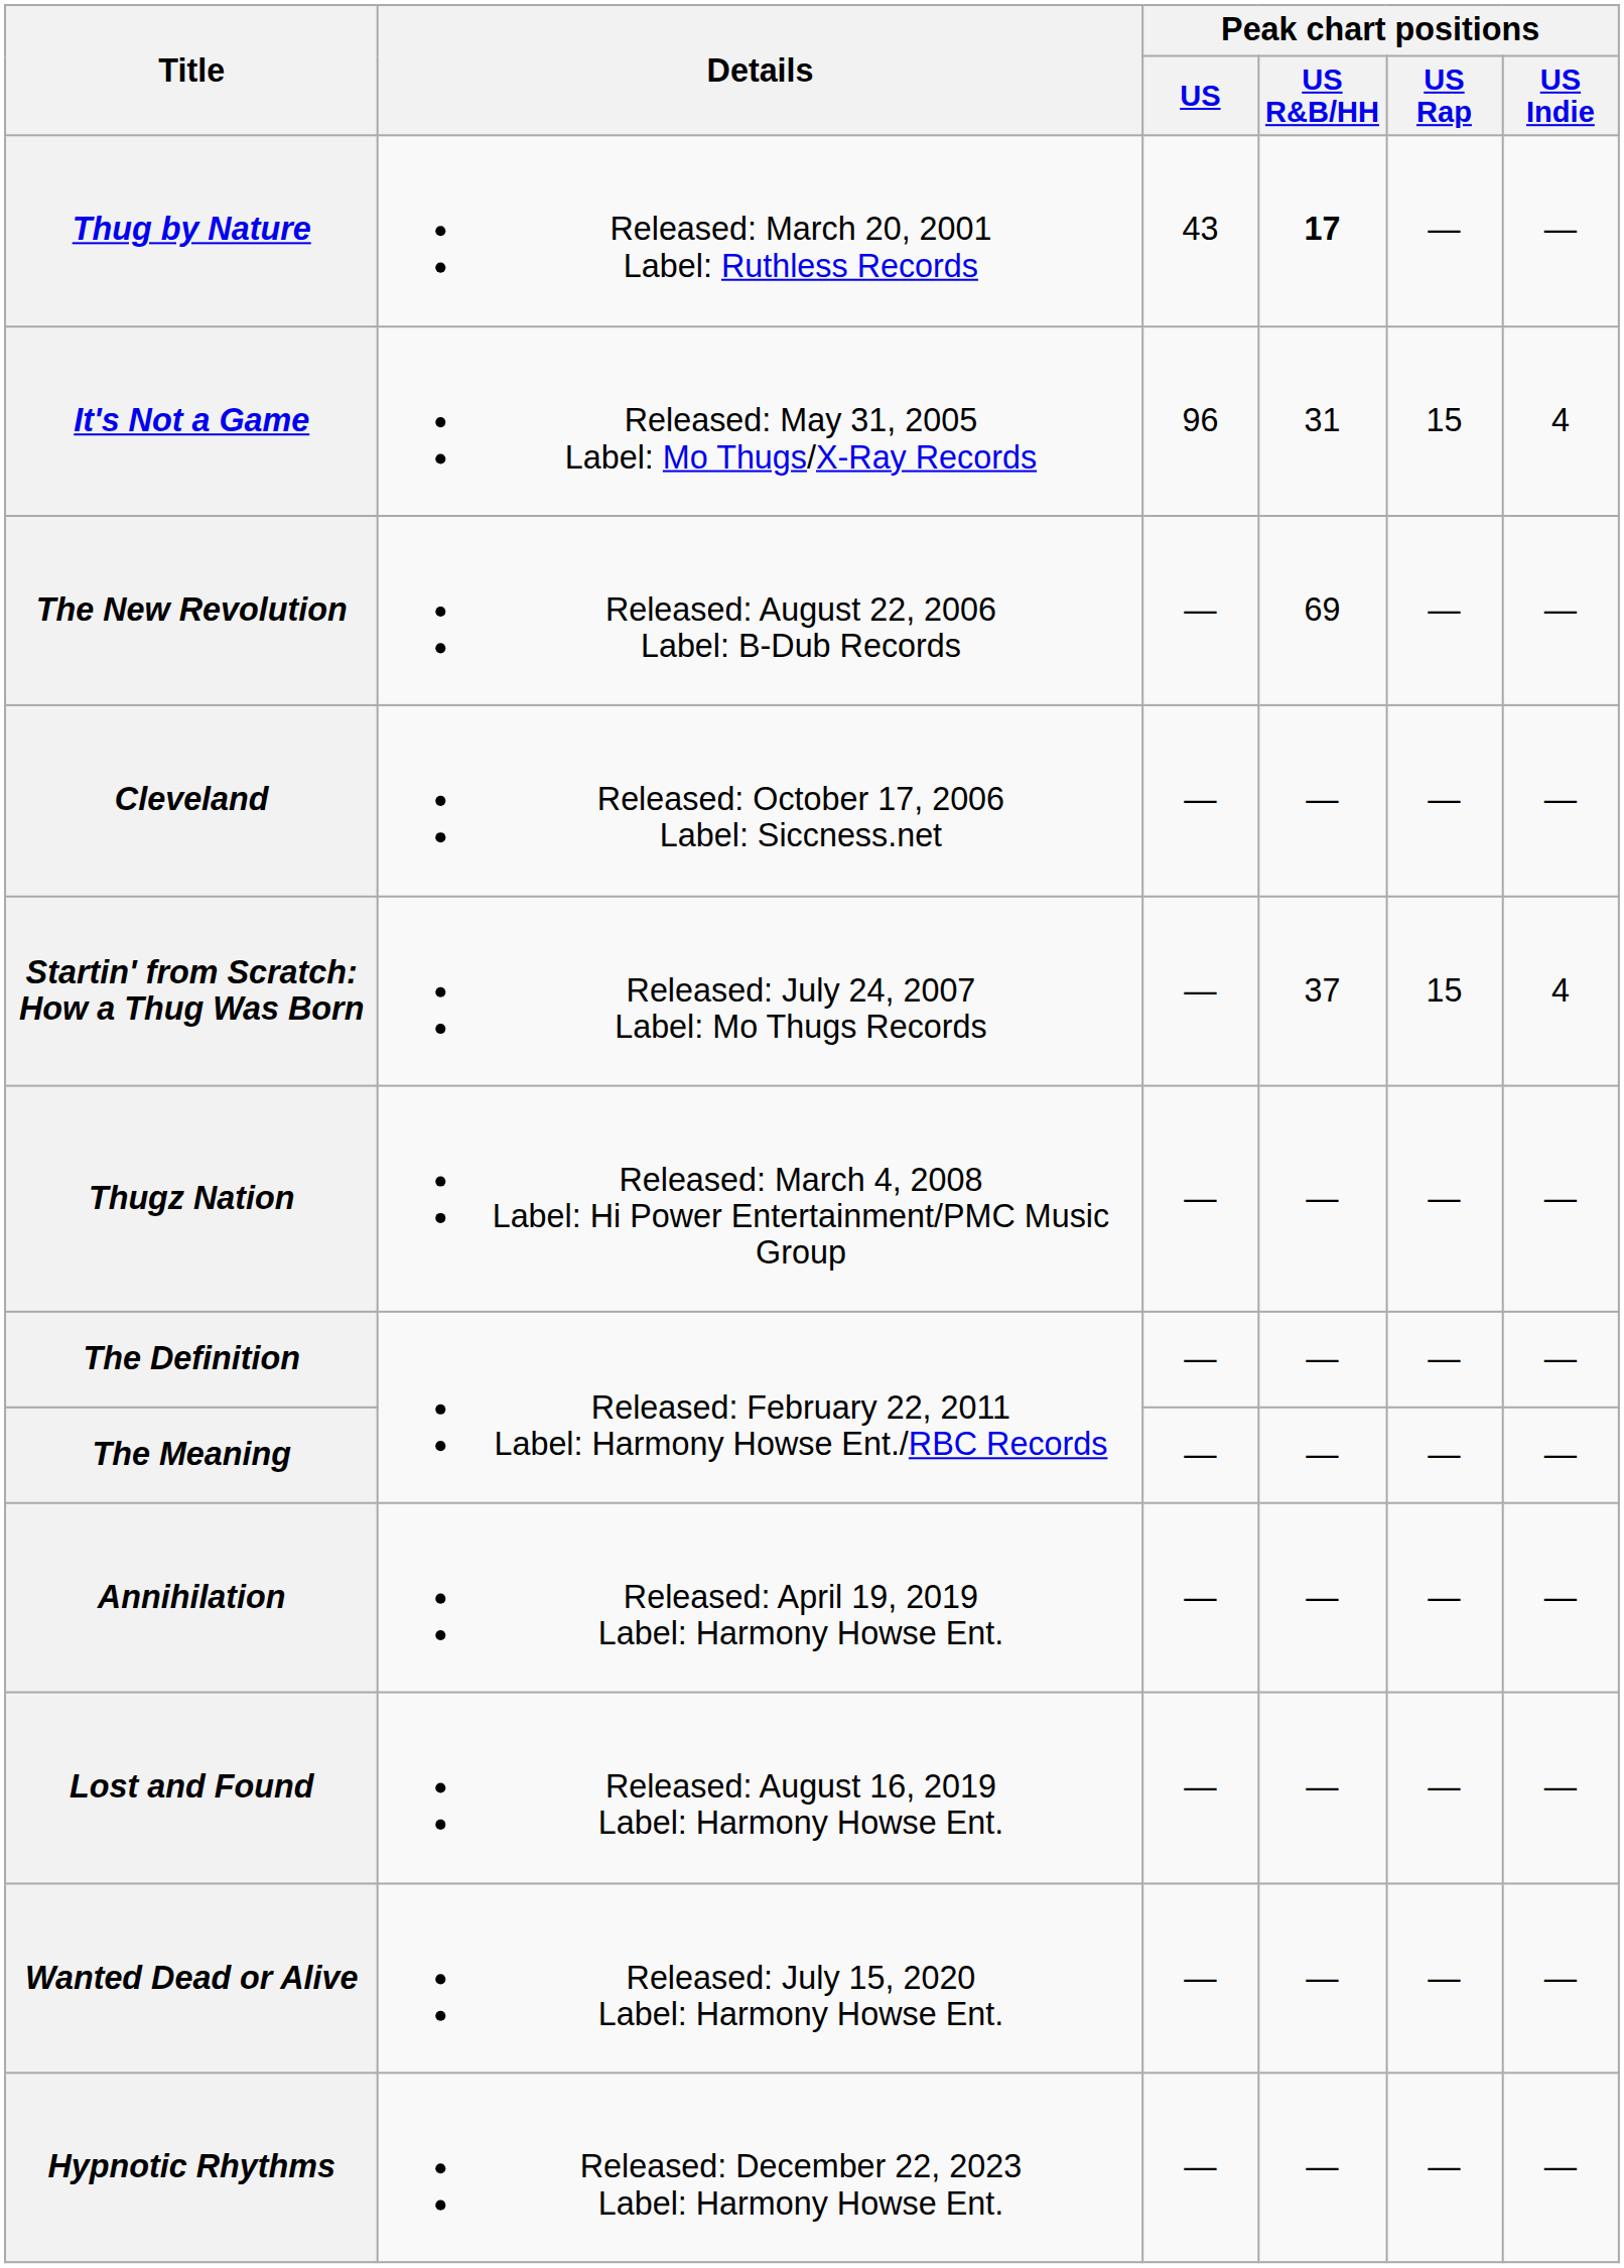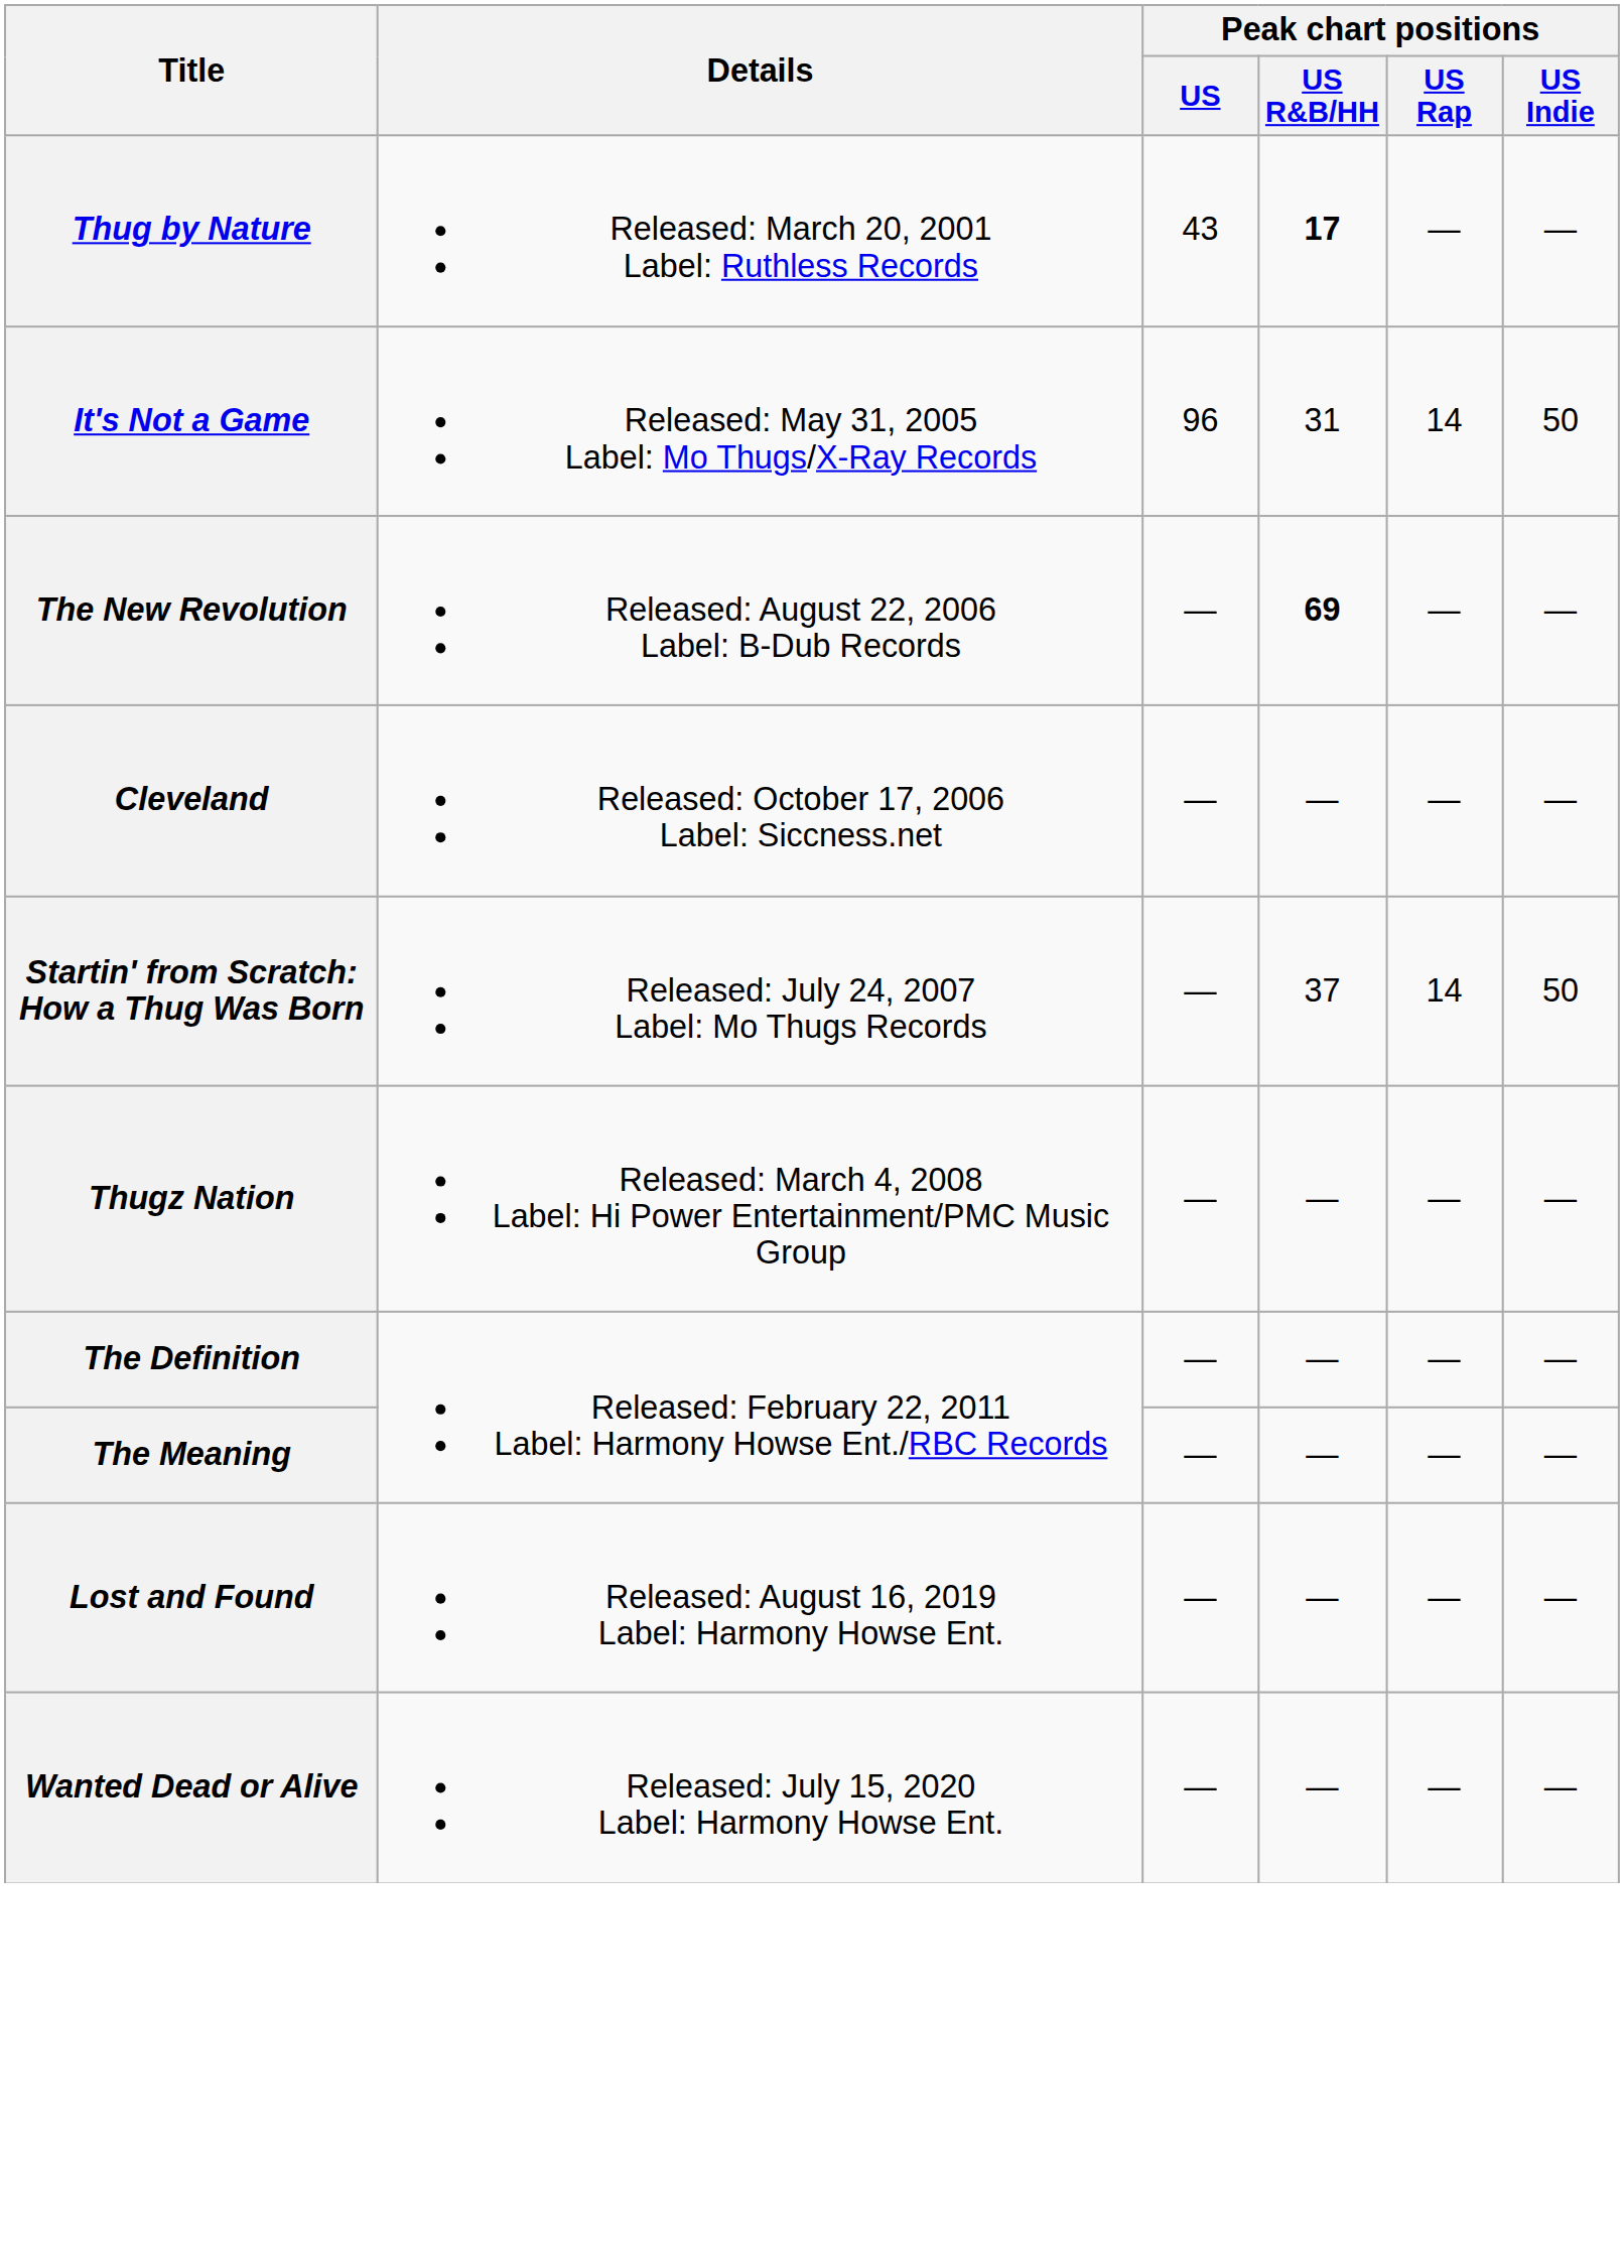It's Not a Game | Peak chart positions / US Rap: 15 -> 14
It's Not a Game | Peak chart positions / US Indie: 4 -> 50
The New Revolution | Peak chart positions / US R&B/HH: normal -> bold
Startin' from Scratch: How a Thug Was Born | Peak chart positions / US Rap: 15 -> 14
Startin' from Scratch: How a Thug Was Born | Peak chart positions / US Indie: 4 -> 50
- row: Annihilation | Released: April 19, 2019 Label: Harmony Howse Ent. | — | — | — | —
- row: Hypnotic Rhythms | Released: December 22, 2023 Label: Harmony Howse Ent. | — | — | — | —
